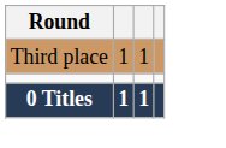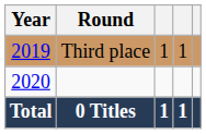+ column: Year | 2019 | 2020 | Total
